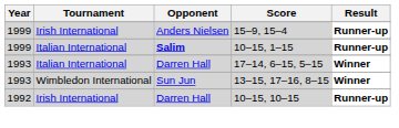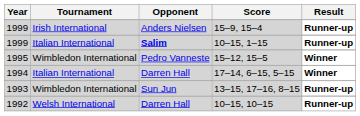+ row: 1995 | Wimbledon International | Pedro Vanneste | 15–12, 15–5 | Winner
17–14, 6–15, 5–15 | Year: 1993 -> 1994
13–15, 17–16, 8–15 | Result: Winner -> Runner-up
10–15, 10–15 | Tournament: Irish International -> Welsh International
